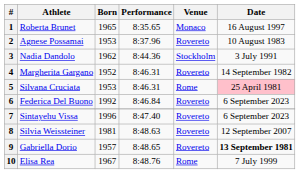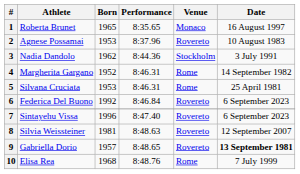4 | Venue: Rovereto -> Rome
5 | Date: pink background -> no background
10 | Born: 1967 -> 1968
